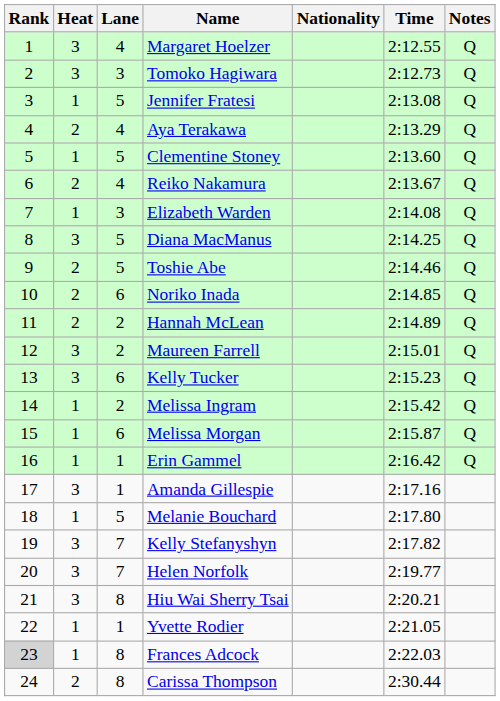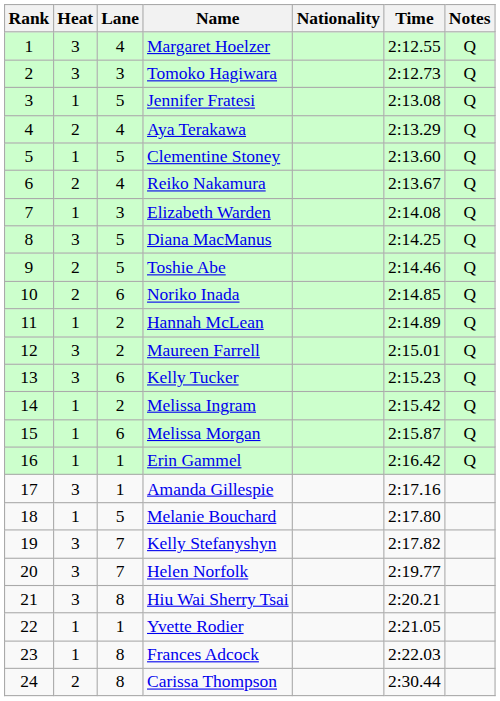Hannah McLean | Heat: 2 -> 1
Frances Adcock | Rank: lightgrey background -> no background
